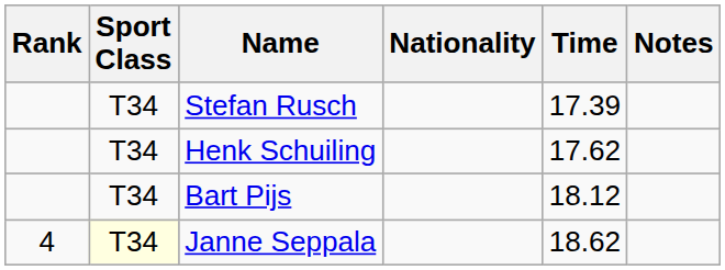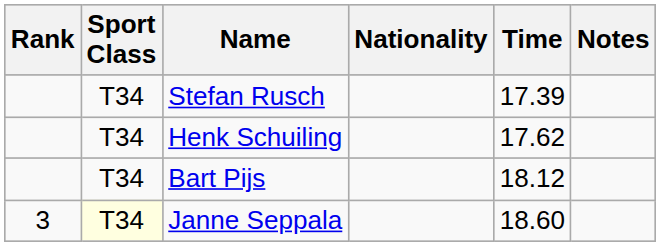Janne Seppala | Rank: 4 -> 3
Janne Seppala | Time: 18.62 -> 18.60
